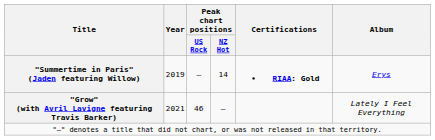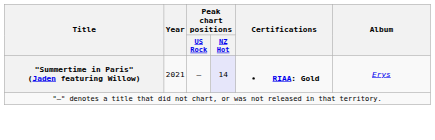"Summertime in Paris" (Jaden featuring Willow) | Year: 2019 -> 2021
"Summertime in Paris" (Jaden featuring Willow) | Peak chart positions / NZ Hot: no background -> lavender background
- row: "Grow" (with Avril Lavigne featuring Travis Barker) | 2021 | 46 | — | Lately I Feel Everything
